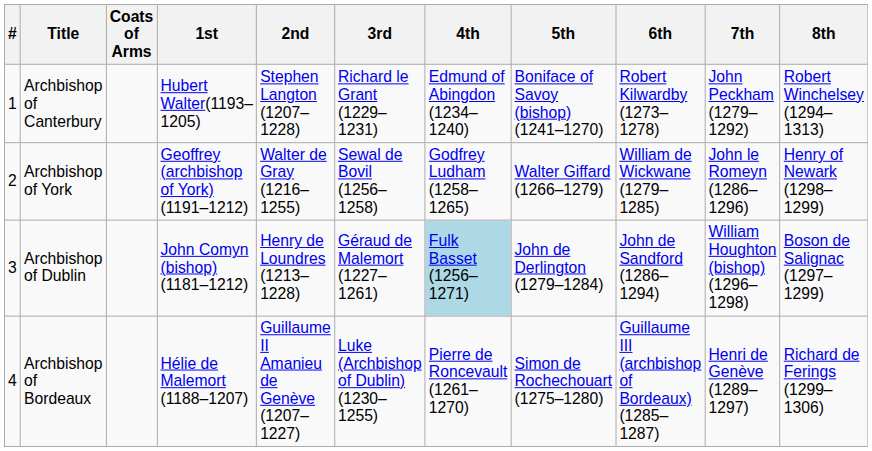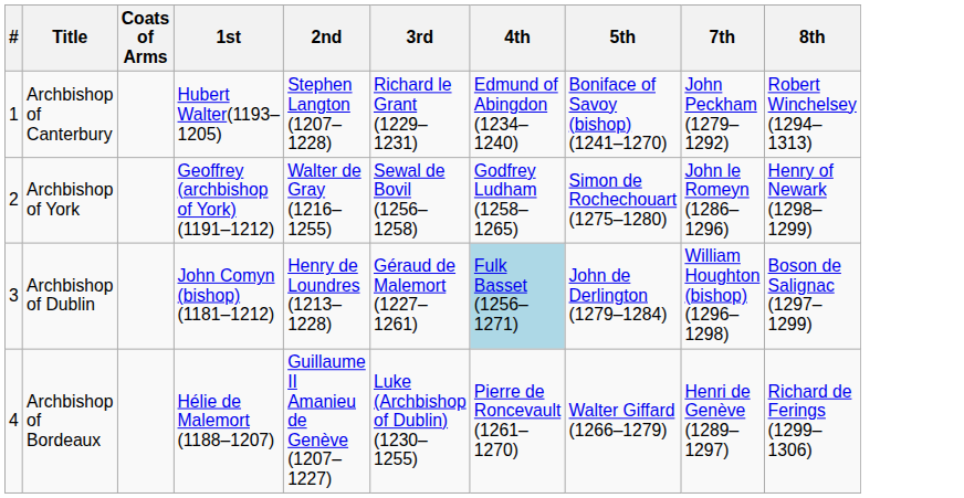- column: 6th | Robert Kilwardby (1273–1278) | William de Wickwane (1279–1285) | John de Sandford (1286–1294) | Guillaume III (archbishop of Bordeaux) (1285–1287)
Archbishop of York | 5th: Walter Giffard (1266–1279) -> Simon de Rochechouart (1275–1280)
Archbishop of Bordeaux | 5th: Simon de Rochechouart (1275–1280) -> Walter Giffard (1266–1279)
